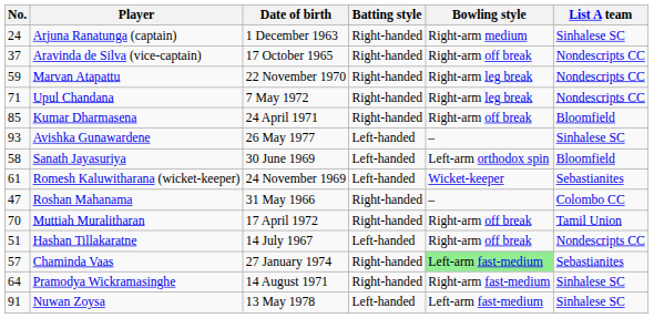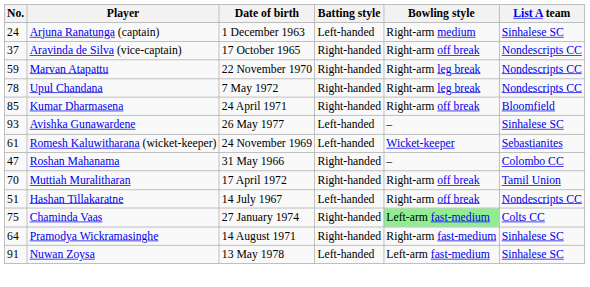Arjuna Ranatunga (captain) | Batting style: Right-handed -> Left-handed
Upul Chandana | No.: 71 -> 78
- row: 58 | Sanath Jayasuriya | 30 June 1969 | Left-handed | Left-arm orthodox spin | Bloomfield
Chaminda Vaas | No.: 57 -> 75
Chaminda Vaas | List A team: Sebastianites -> Colts CC
